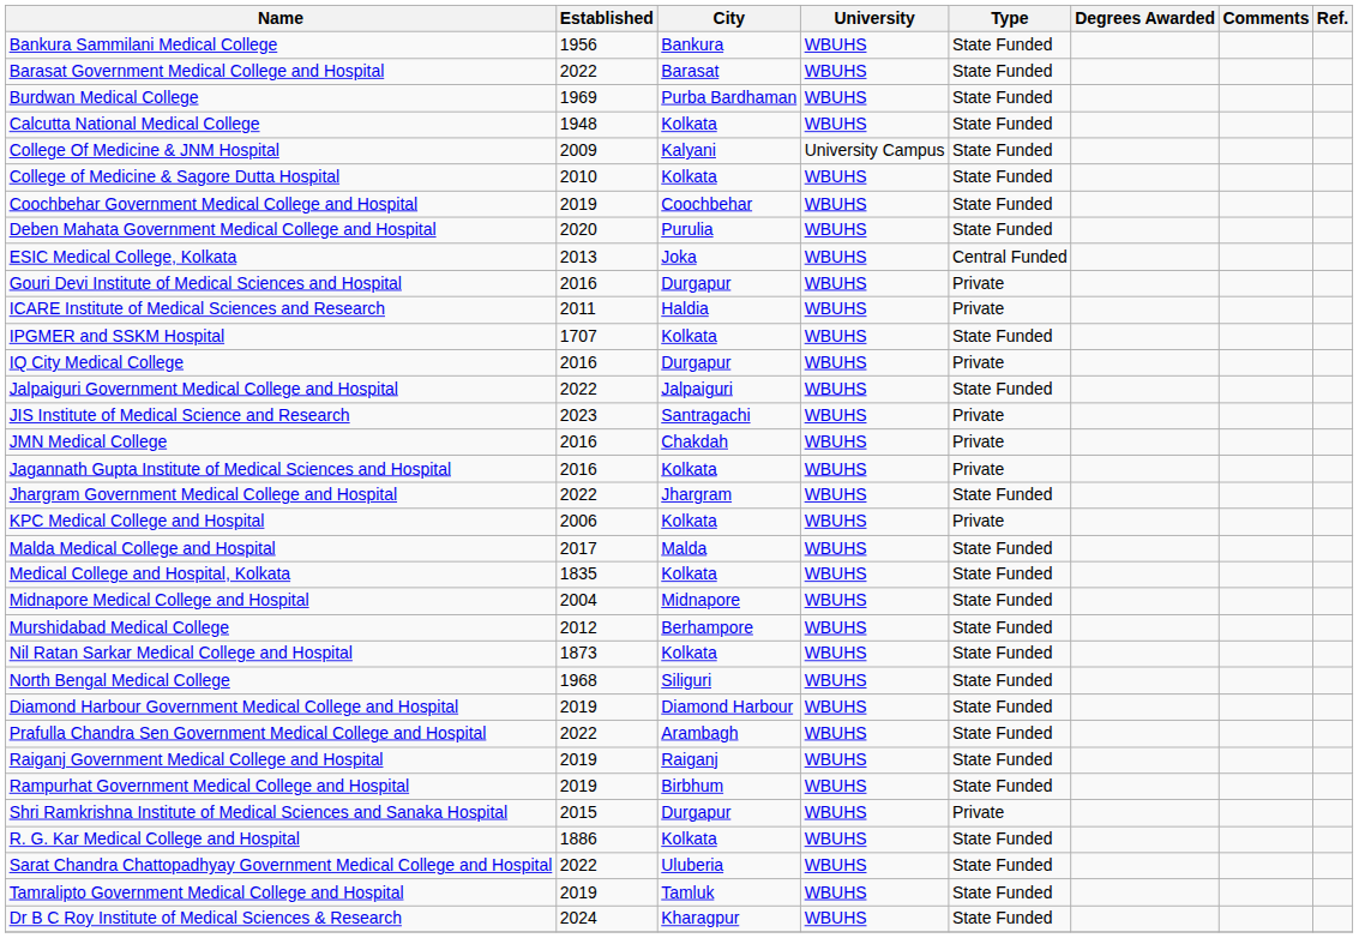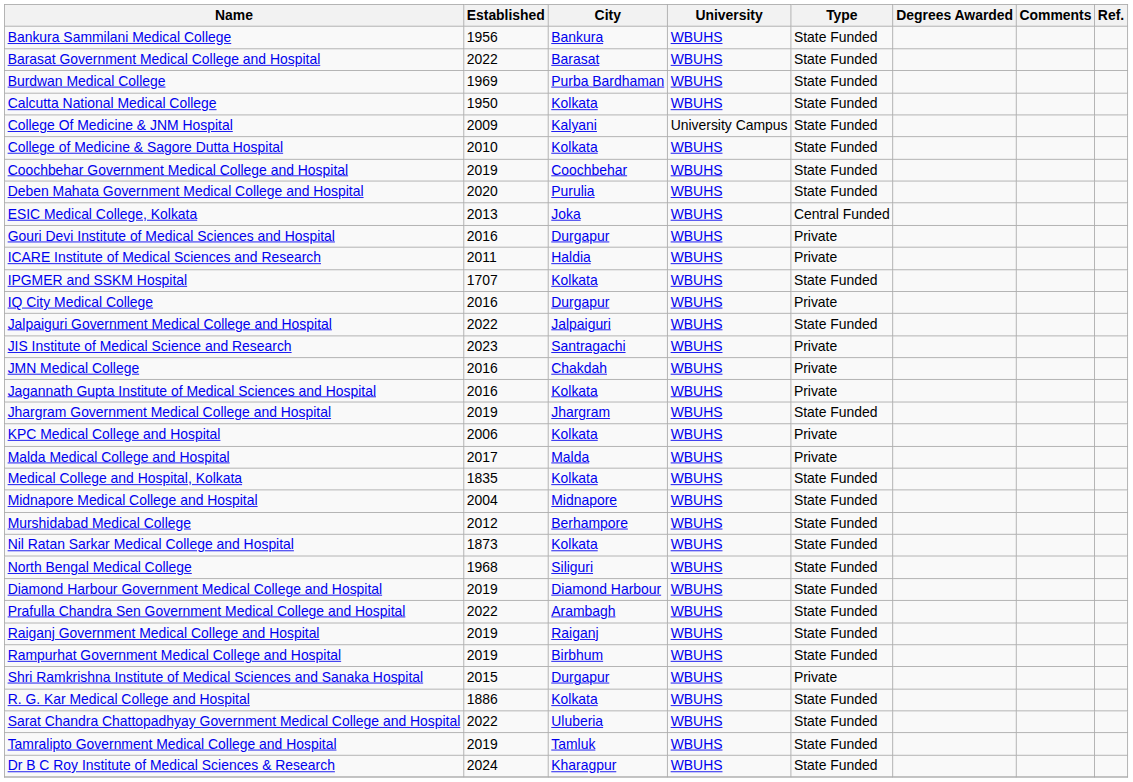Calcutta National Medical College | Established: 1948 -> 1950
Jhargram Government Medical College and Hospital | Established: 2022 -> 2019
Malda Medical College and Hospital | Type: State Funded -> Private
